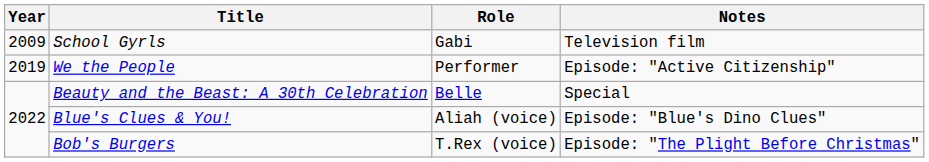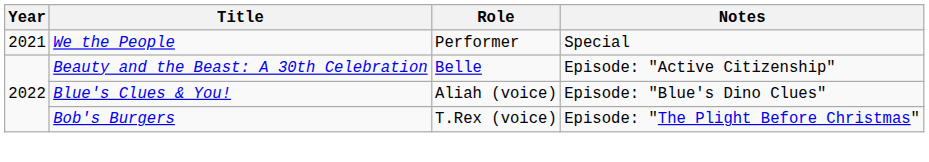- row: 2009 | School Gyrls | Gabi | Television film
We the People | Year: 2019 -> 2021
We the People | Notes: Episode: "Active Citizenship" -> Special
Beauty and the Beast: A 30th Celebration | Notes: Special -> Episode: "Active Citizenship"
